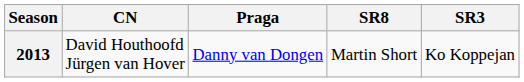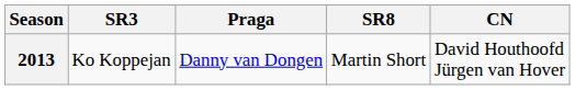columns swapped: CN <-> SR3
